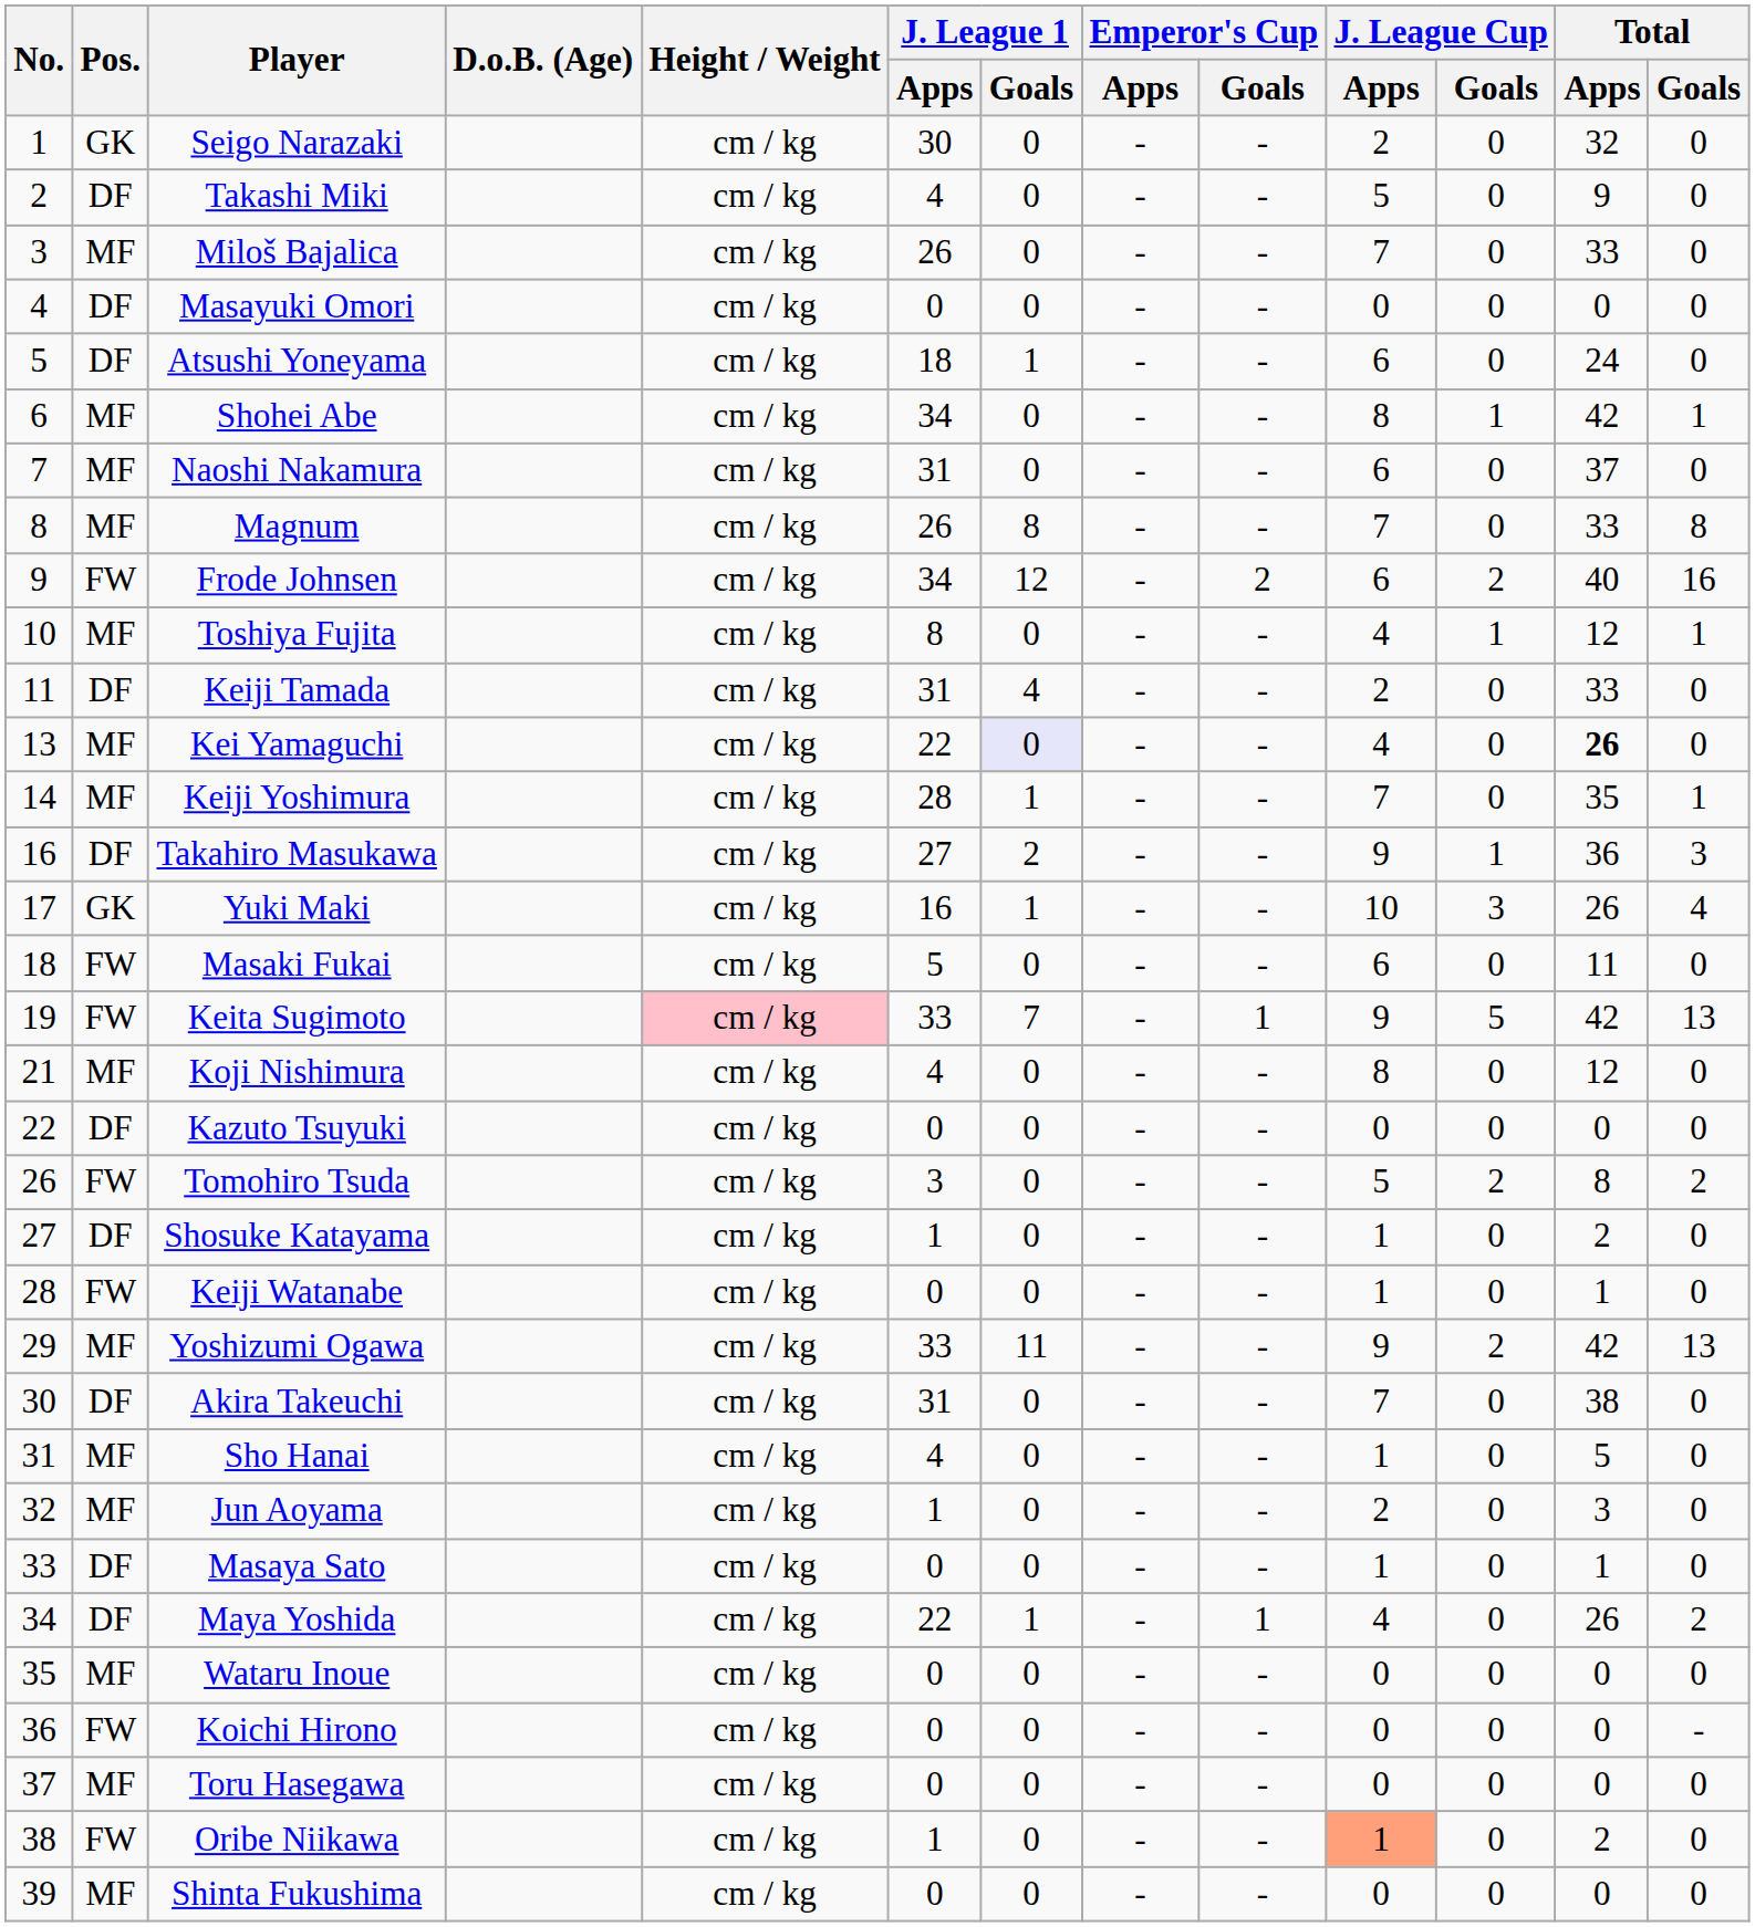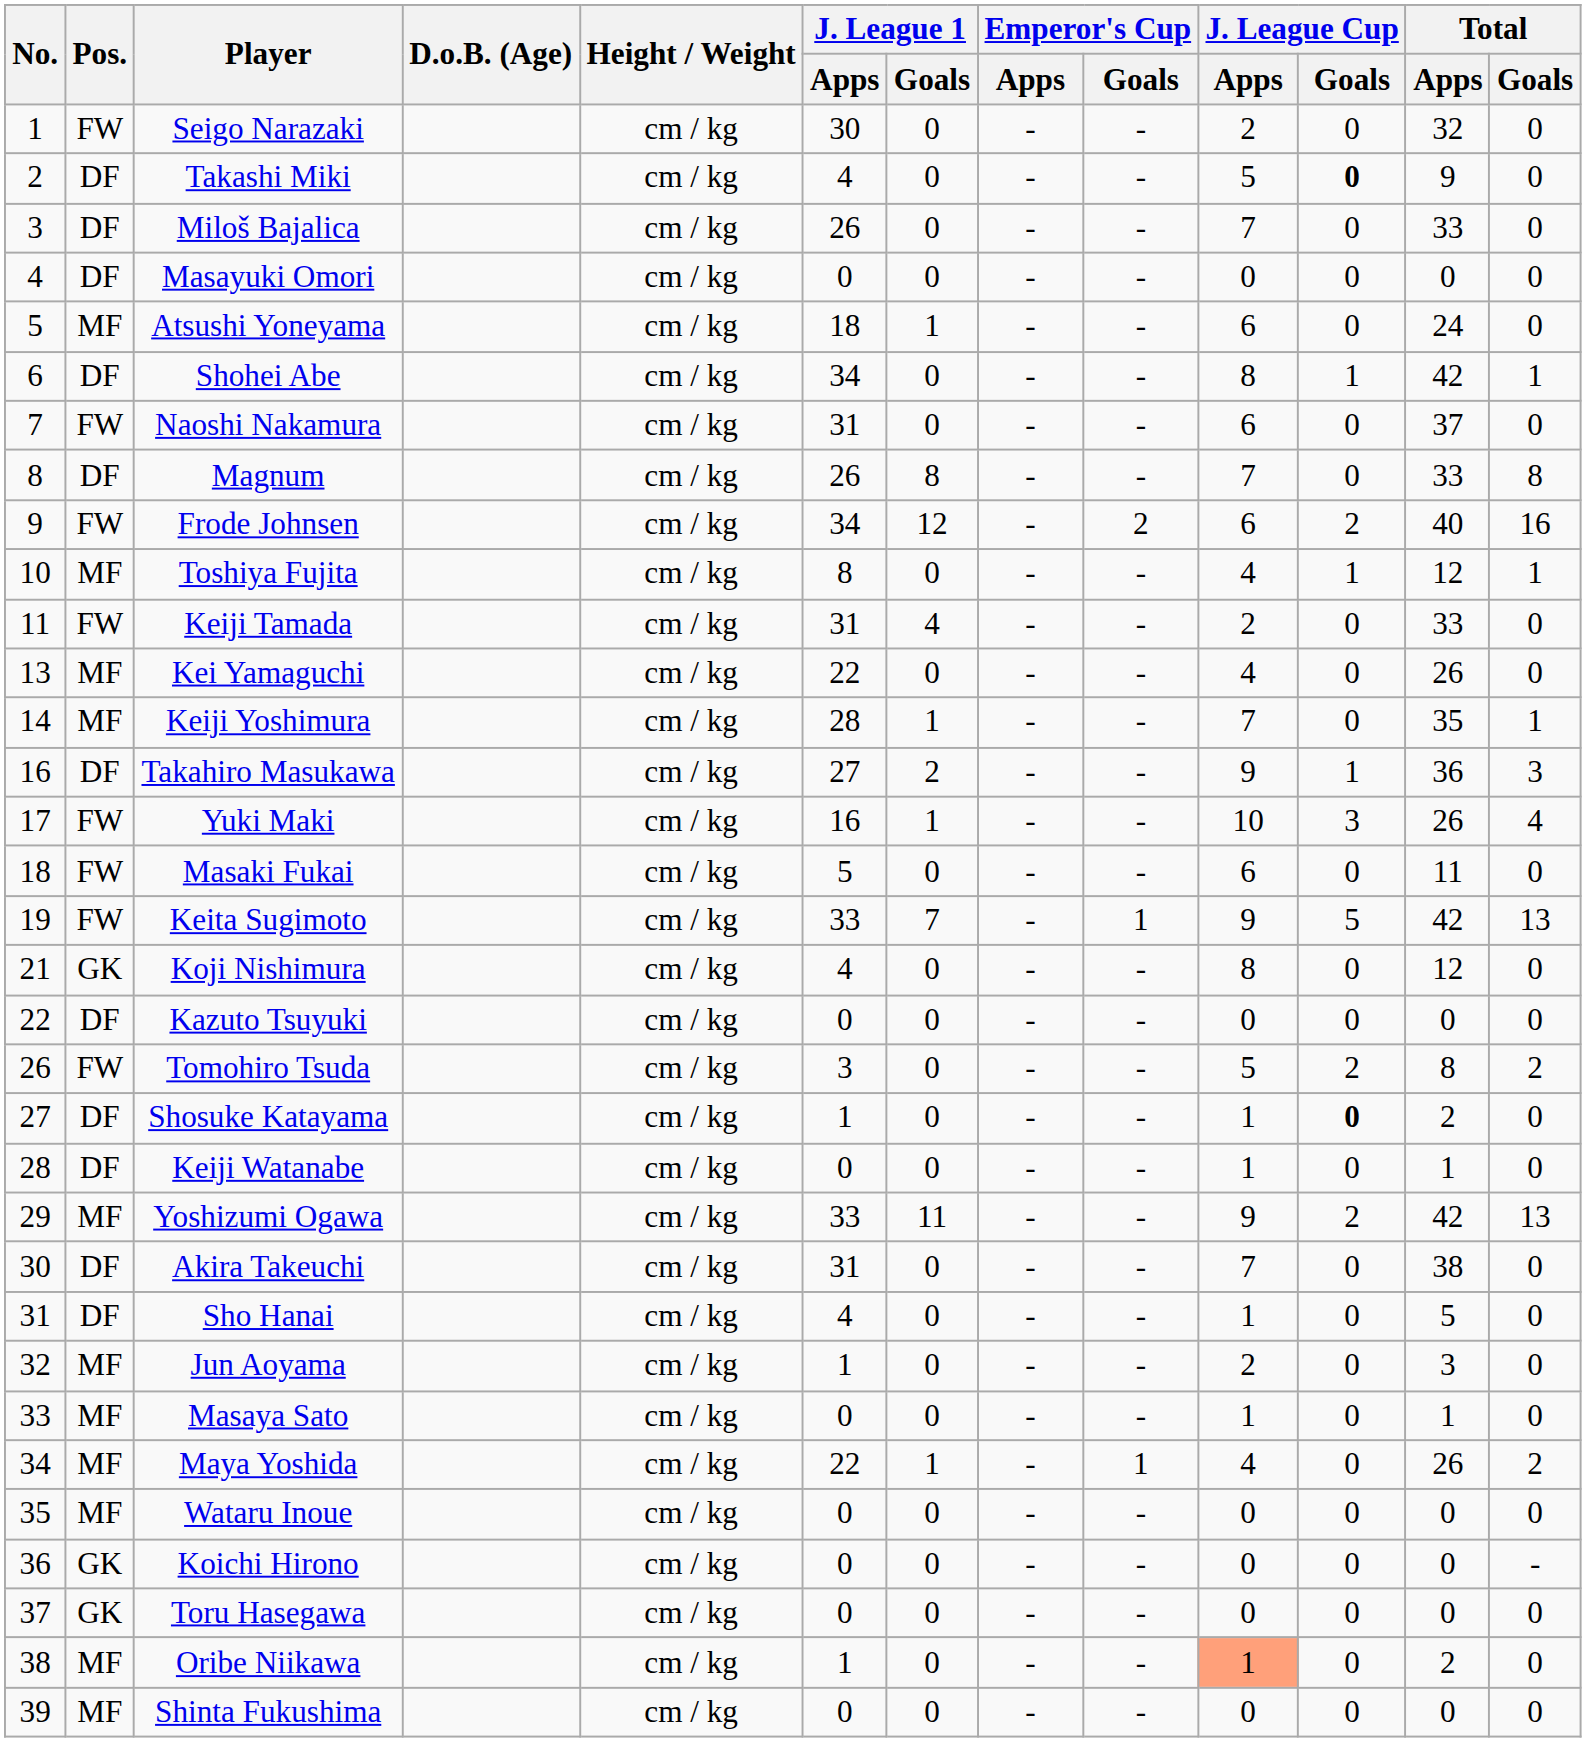Seigo Narazaki | Pos.: GK -> FW
Takashi Miki | J. League Cup / Goals: normal -> bold
Miloš Bajalica | Pos.: MF -> DF
Atsushi Yoneyama | Pos.: DF -> MF
Shohei Abe | Pos.: MF -> DF
Naoshi Nakamura | Pos.: MF -> FW
Magnum | Pos.: MF -> DF
Keiji Tamada | Pos.: DF -> FW
Kei Yamaguchi | J. League 1 / Goals: lavender background -> no background
Kei Yamaguchi | Total / Apps: bold -> normal
Yuki Maki | Pos.: GK -> FW
Keita Sugimoto | Height / Weight: pink background -> no background
Koji Nishimura | Pos.: MF -> GK
Shosuke Katayama | J. League Cup / Goals: normal -> bold
Keiji Watanabe | Pos.: FW -> DF
Sho Hanai | Pos.: MF -> DF
Masaya Sato | Pos.: DF -> MF
Maya Yoshida | Pos.: DF -> MF
Koichi Hirono | Pos.: FW -> GK
Toru Hasegawa | Pos.: MF -> GK
Oribe Niikawa | Pos.: FW -> MF
